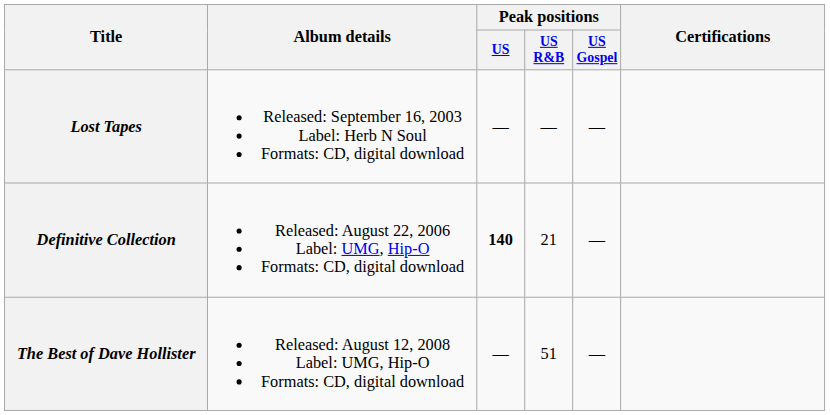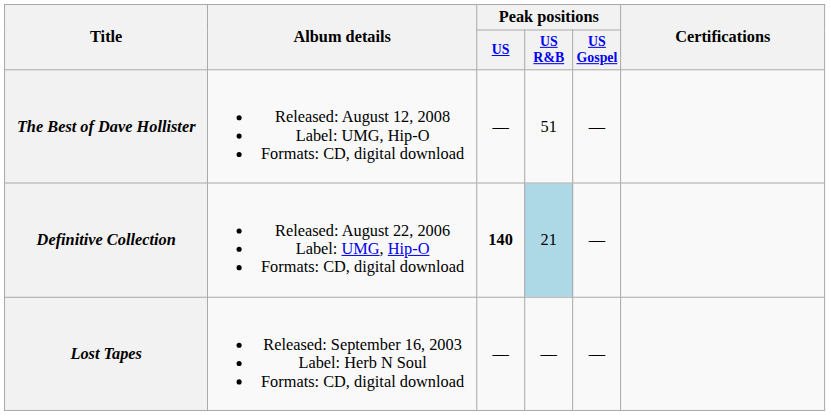rows swapped: Lost Tapes <-> The Best of Dave Hollister
Definitive Collection | Peak positions / US R&B: no background -> lightblue background
